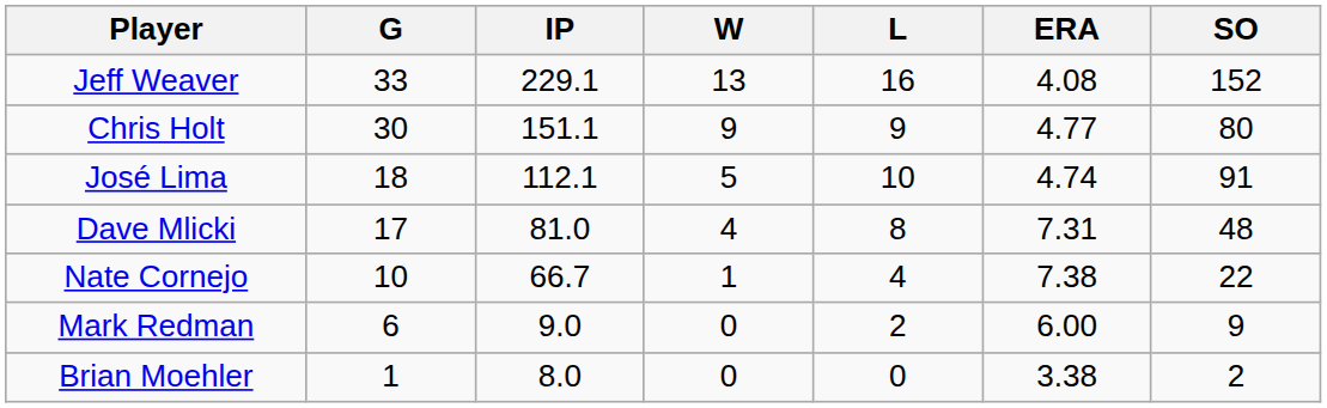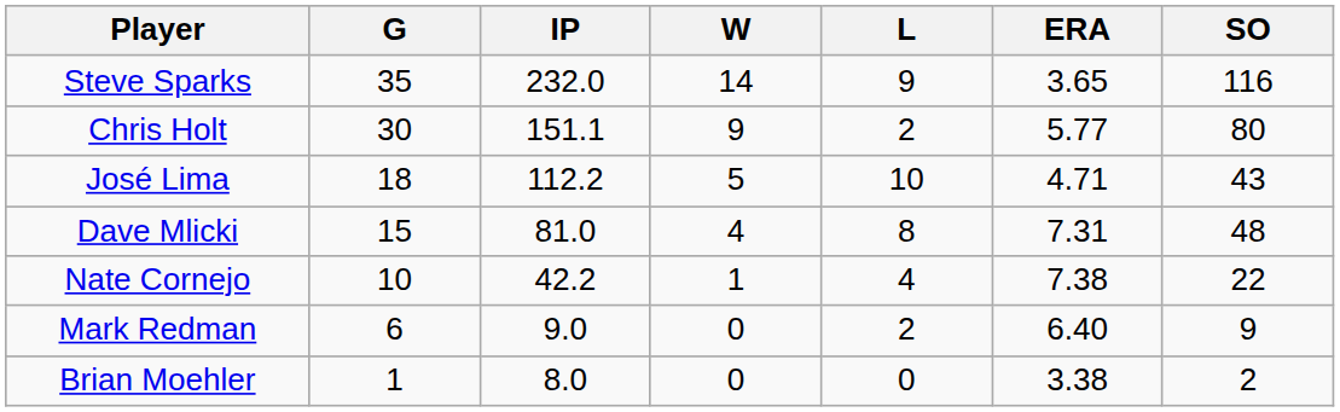+ row: Steve Sparks | 35 | 232.0 | 14 | 9 | 3.65 | 116
- row: Jeff Weaver | 33 | 229.1 | 13 | 16 | 4.08 | 152
Chris Holt | L: 9 -> 2
Chris Holt | ERA: 4.77 -> 5.77
José Lima | IP: 112.1 -> 112.2
José Lima | ERA: 4.74 -> 4.71
José Lima | SO: 91 -> 43
Dave Mlicki | G: 17 -> 15
Nate Cornejo | IP: 66.7 -> 42.2
Mark Redman | ERA: 6.00 -> 6.40
